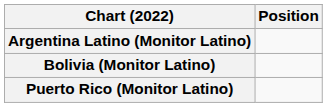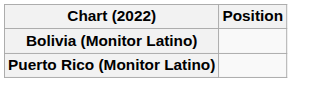- row: Argentina Latino (Monitor Latino)
